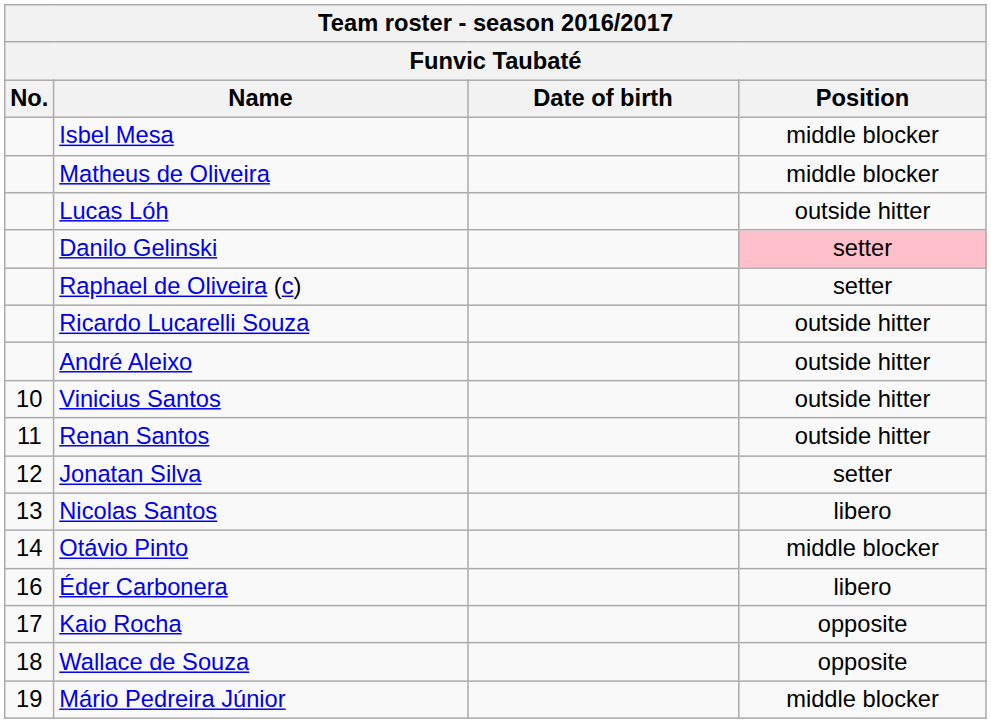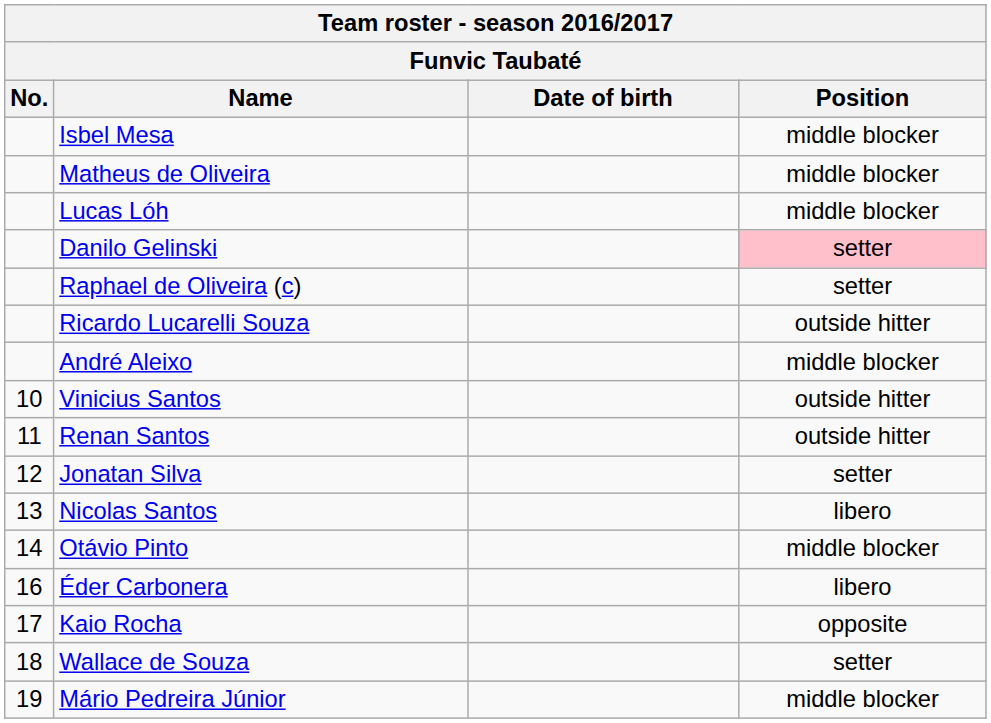Lucas Lóh | Position: outside hitter -> middle blocker
André Aleixo | Position: outside hitter -> middle blocker
Wallace de Souza | Position: opposite -> setter
